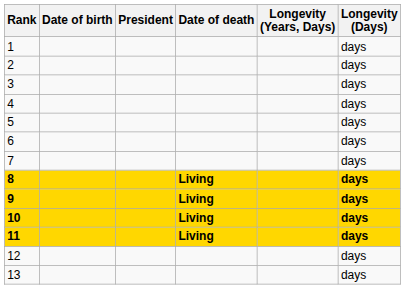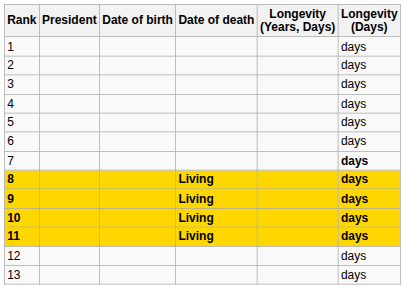columns swapped: President <-> Date of birth
7 | Longevity (Days): normal -> bold
